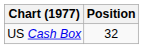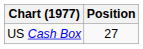US Cash Box | Position: 32 -> 27
